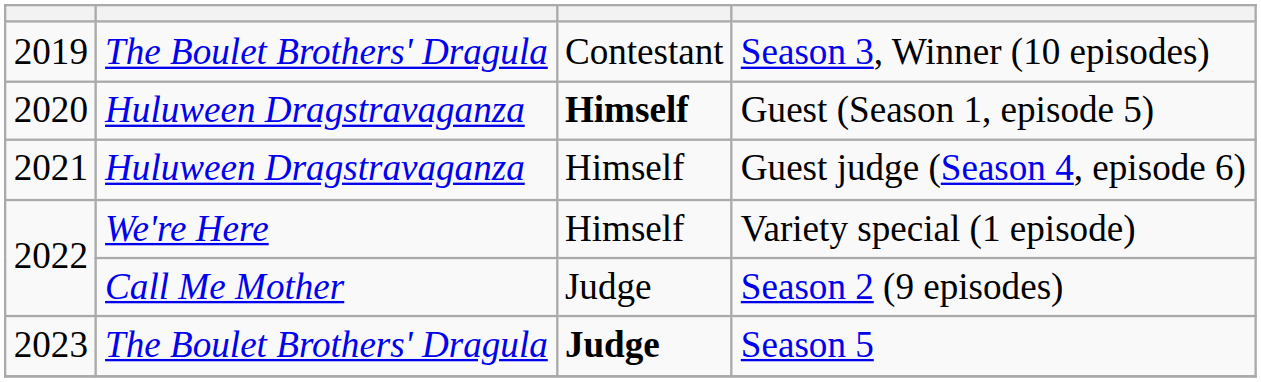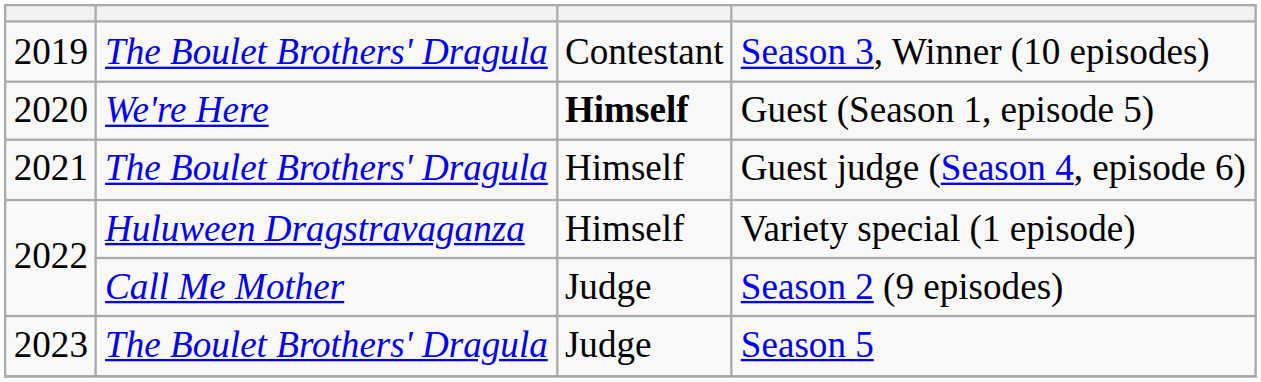Guest (Season 1, episode 5) | column 2: Huluween Dragstravaganza -> We're Here
Guest judge (Season 4, episode 6) | column 2: Huluween Dragstravaganza -> The Boulet Brothers' Dragula
Variety special (1 episode) | column 2: We're Here -> Huluween Dragstravaganza
Season 5 | column 3: bold -> normal
